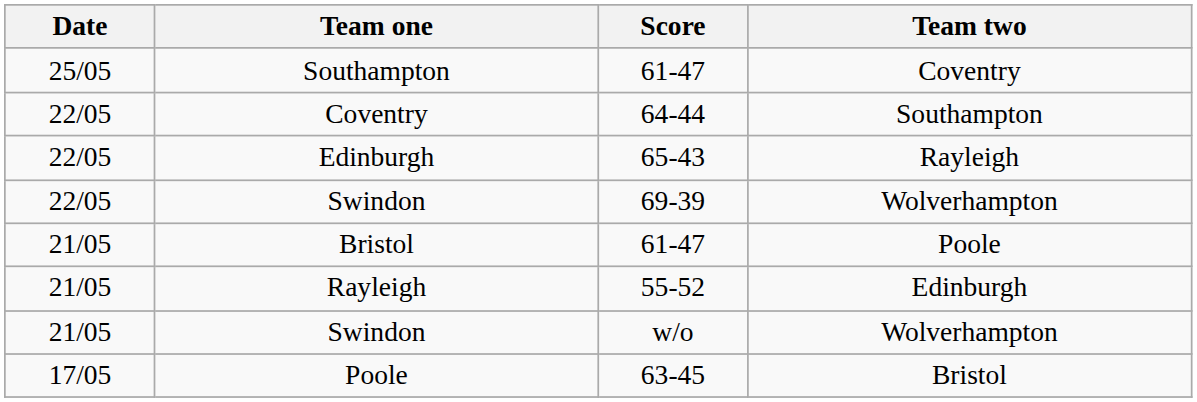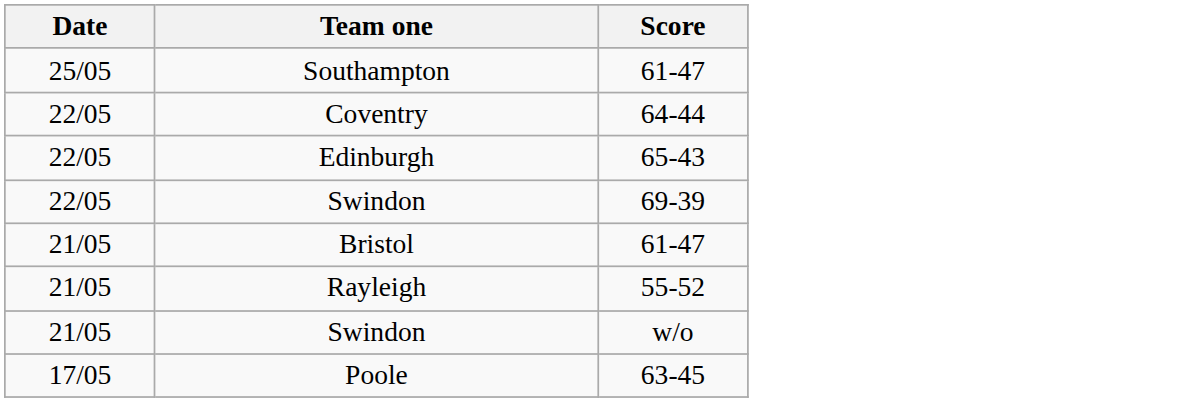- column: Team two | Coventry | Southampton | Rayleigh | Wolverhampton | Poole | Edinburgh | Wolverhampton | Bristol
